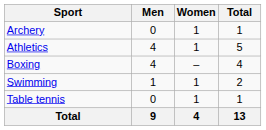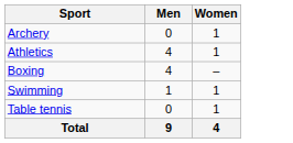- column: Total | 1 | 5 | 4 | 2 | 1 | 13
